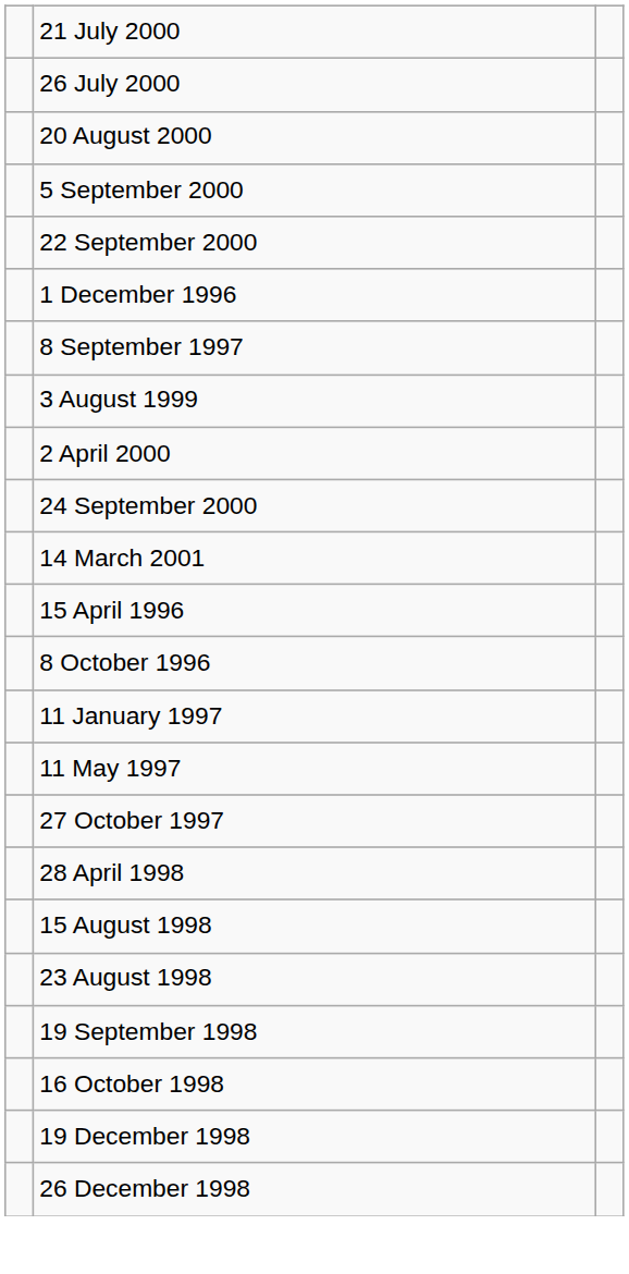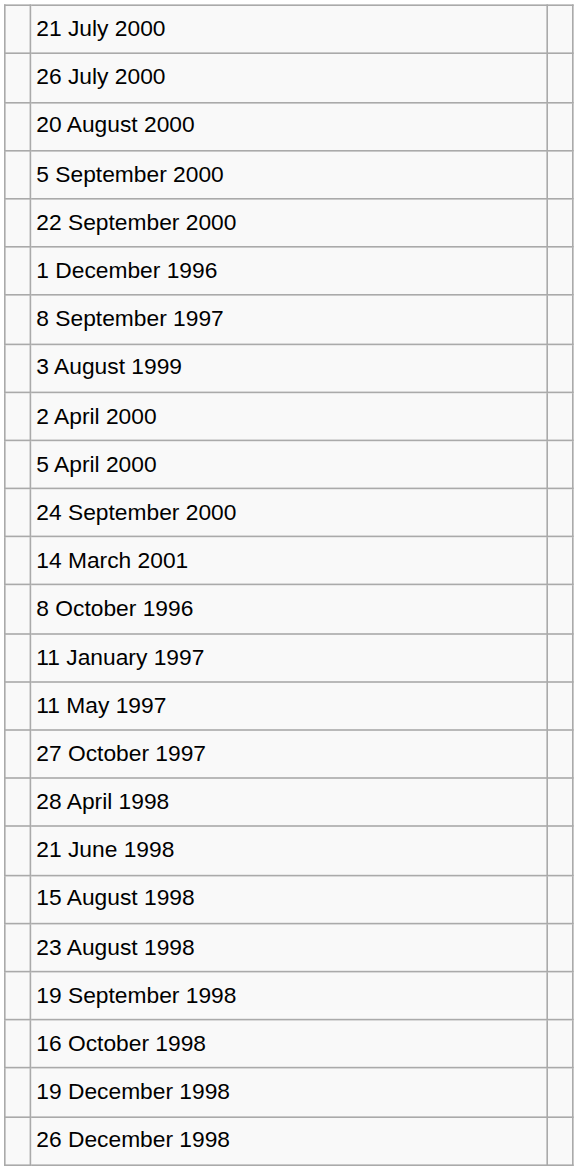+ row: 5 April 2000
- row: 15 April 1996
+ row: 21 June 1998
